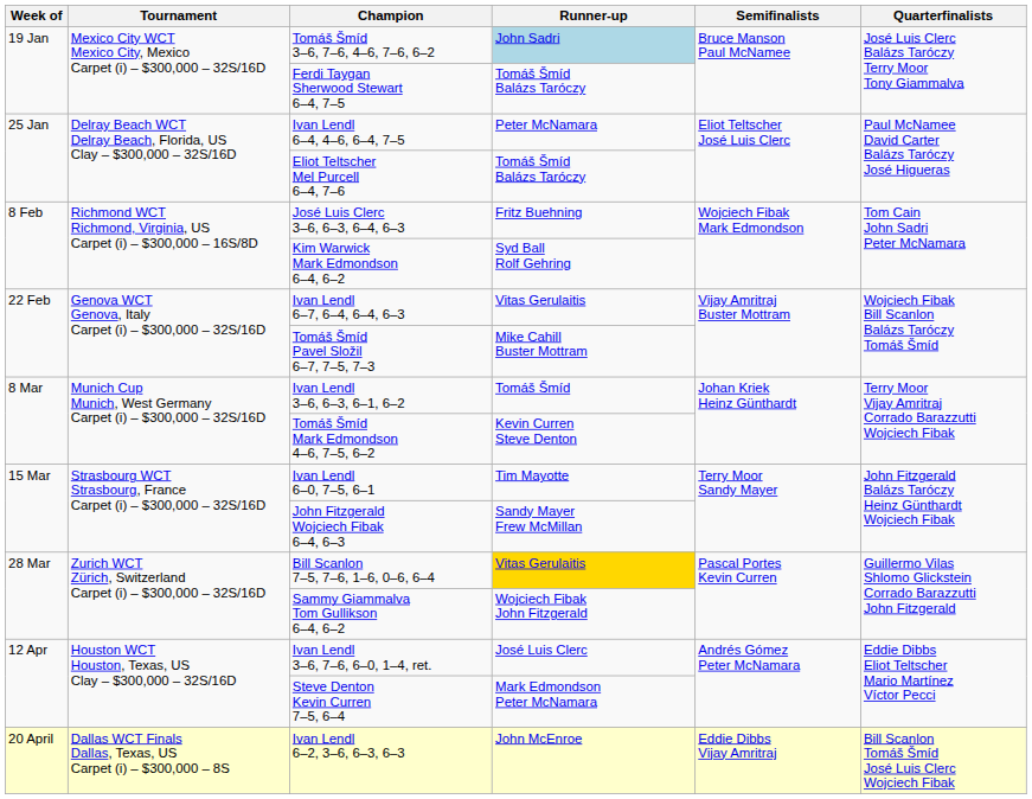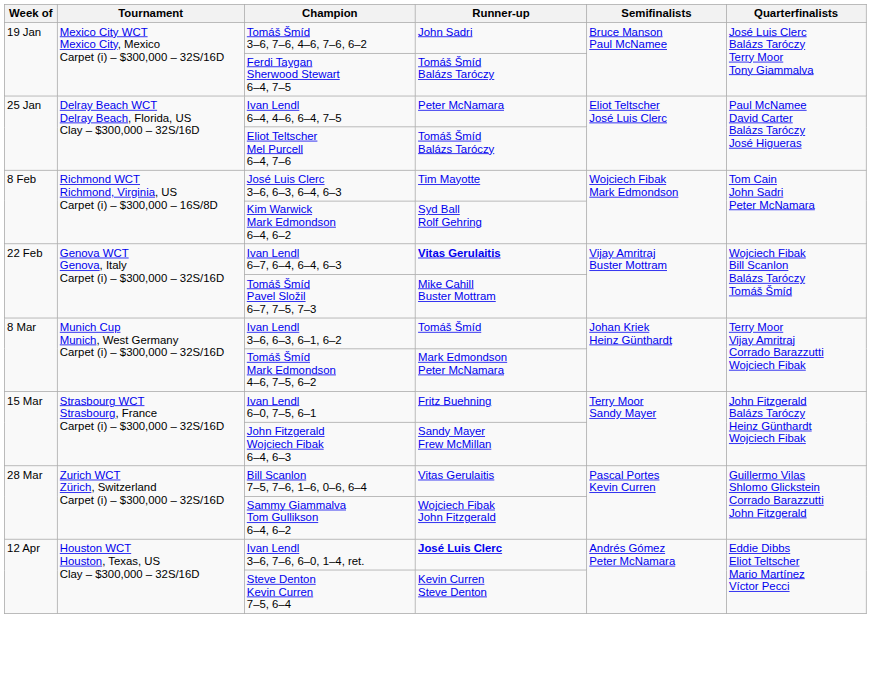Tomáš Šmíd 3–6, 7–6, 4–6, 7–6, 6–2 | Runner-up: lightblue background -> no background
José Luis Clerc 3–6, 6–3, 6–4, 6–3 | Runner-up: Fritz Buehning -> Tim Mayotte
Ivan Lendl 6–7, 6–4, 6–4, 6–3 | Runner-up: normal -> bold
Tomáš Šmíd Mark Edmondson 4–6, 7–5, 6–2 | Runner-up: Kevin Curren Steve Denton -> Mark Edmondson Peter McNamara
Ivan Lendl 6–0, 7–5, 6–1 | Runner-up: Tim Mayotte -> Fritz Buehning
Bill Scanlon 7–5, 7–6, 1–6, 0–6, 6–4 | Runner-up: gold background -> no background
Ivan Lendl 3–6, 7–6, 6–0, 1–4, ret. | Runner-up: normal -> bold
Steve Denton Kevin Curren 7–5, 6–4 | Runner-up: Mark Edmondson Peter McNamara -> Kevin Curren Steve Denton
- row: 20 April | Dallas WCT Finals Dallas, Texas, US Carpet (i) – $300,000 – 8S | Ivan Lendl 6–2, 3–6, 6–3, 6–3 | John McEnroe | Eddie Dibbs Vijay Amritraj | Bill Scanlon Tomáš Šmíd José Luis Clerc Wojciech Fibak
